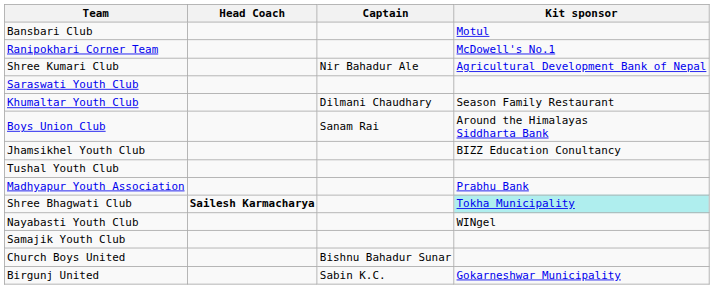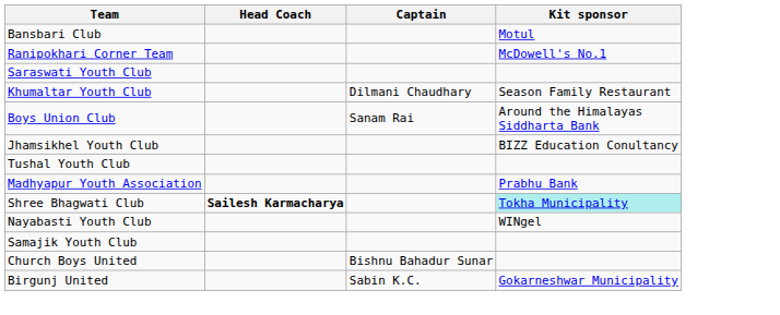- row: Shree Kumari Club | Nir Bahadur Ale | Agricultural Development Bank of Nepal
